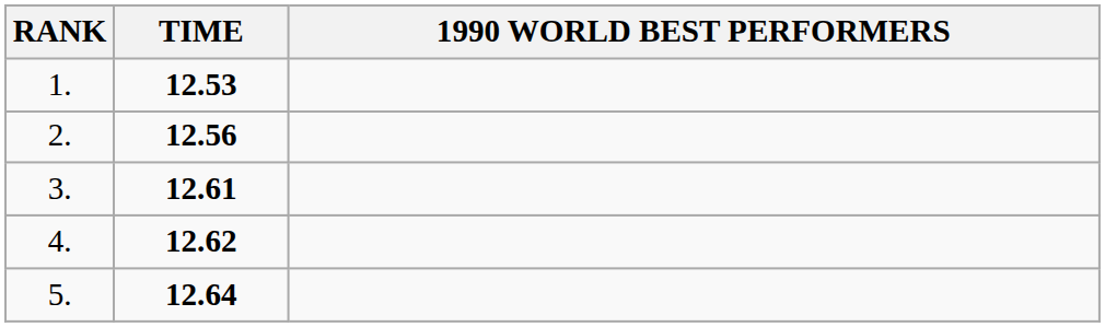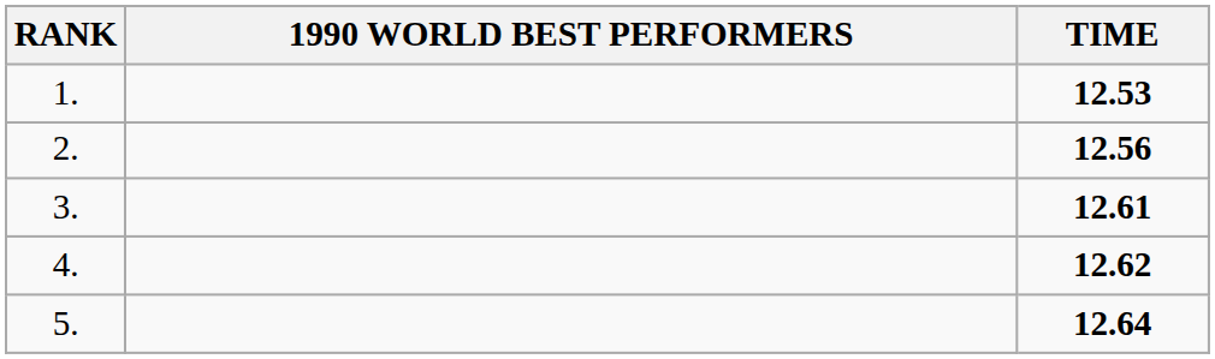columns swapped: 1990 WORLD BEST PERFORMERS <-> TIME
